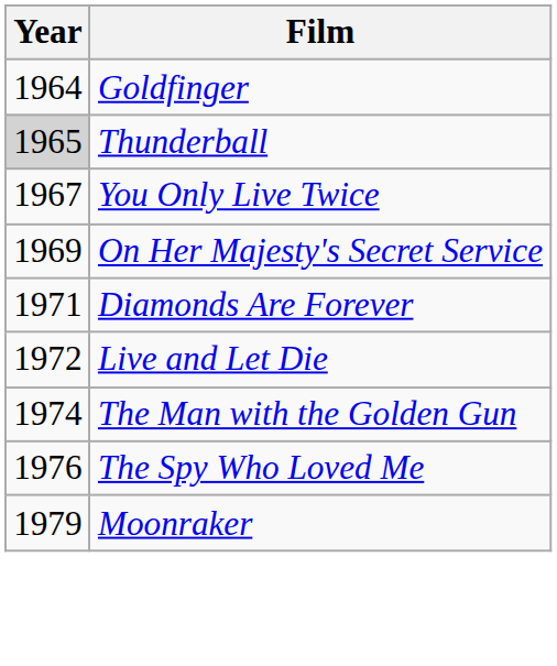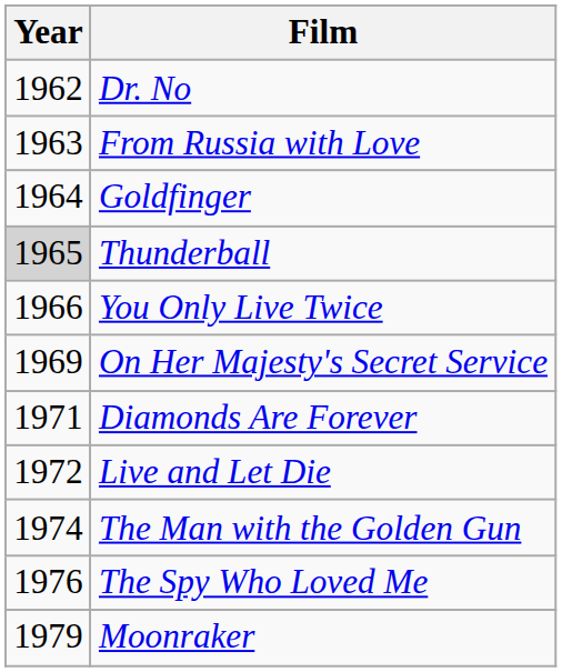+ row: 1962 | Dr. No
+ row: 1963 | From Russia with Love
You Only Live Twice | Year: 1967 -> 1966
